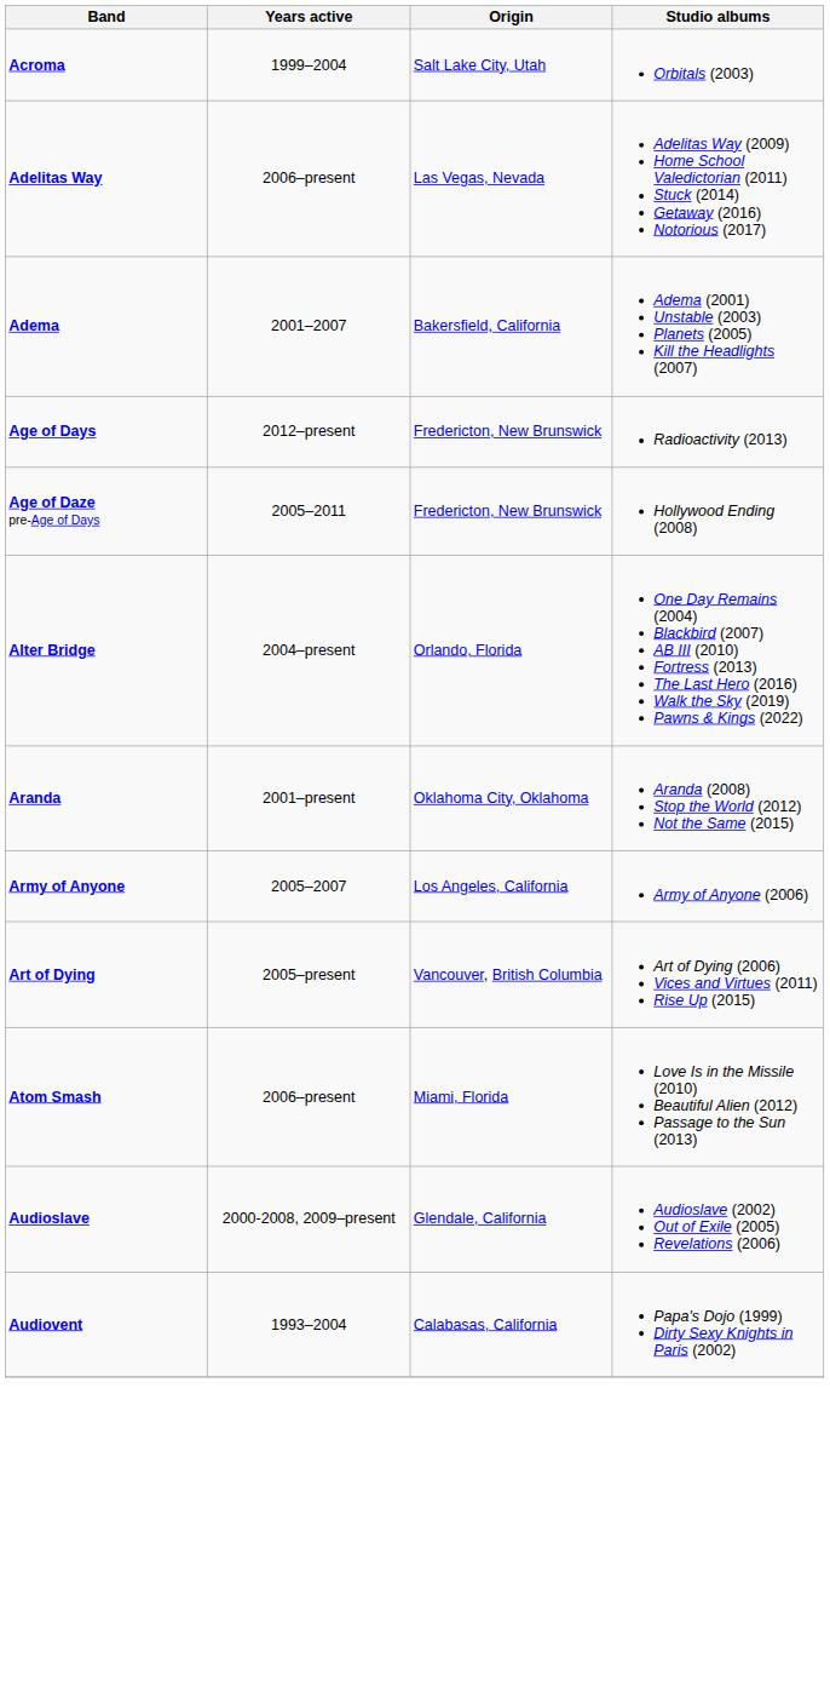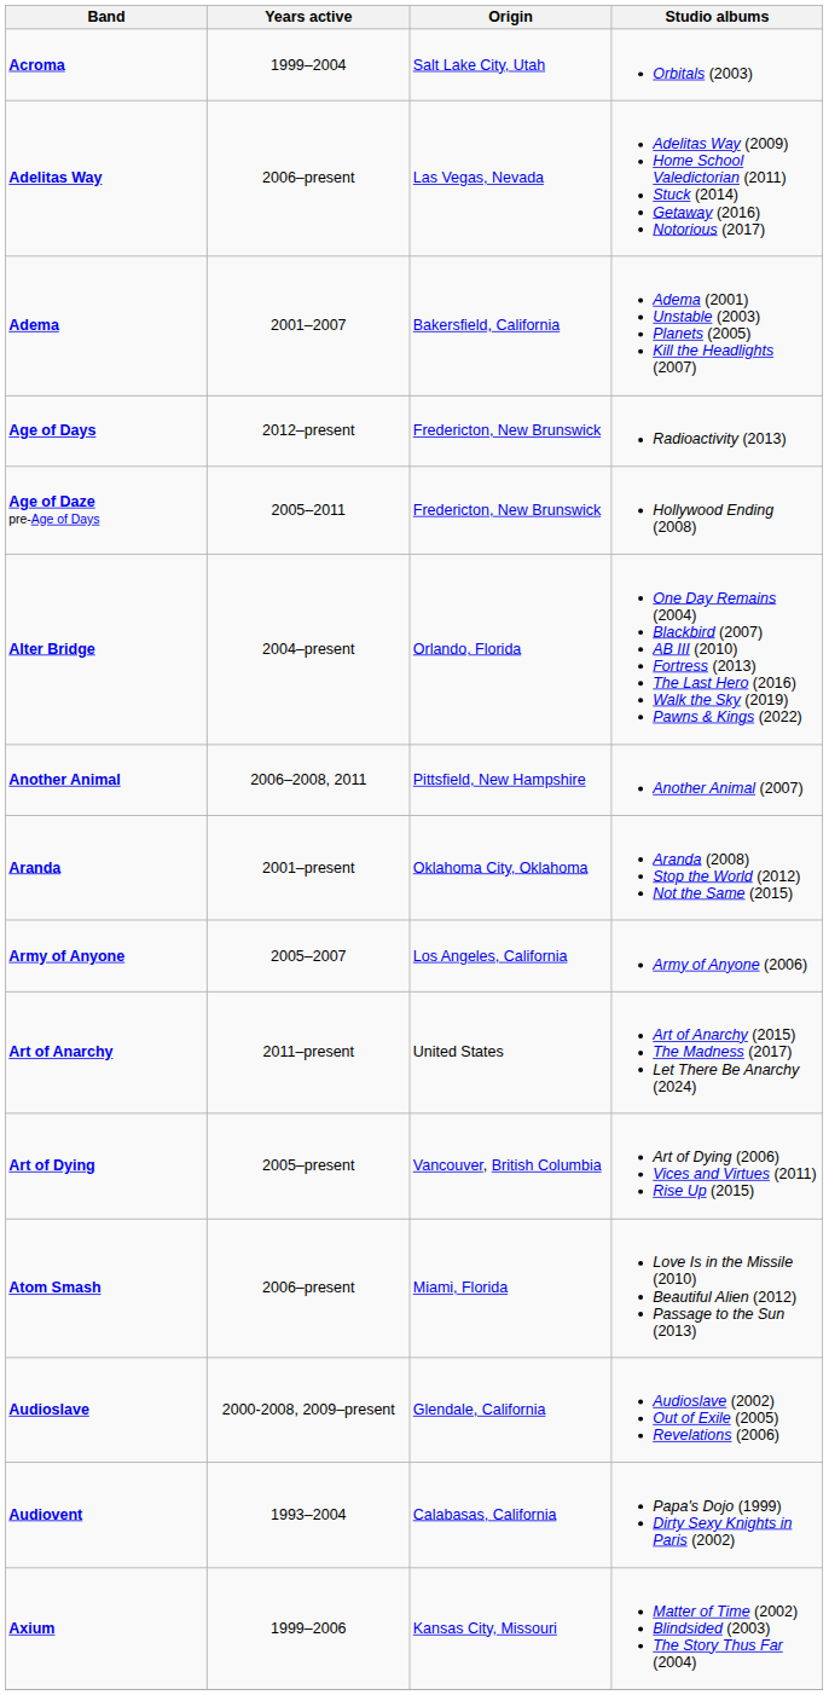+ row: Another Animal | 2006–2008, 2011 | Pittsfield, New Hampshire | Another Animal (2007)
+ row: Art of Anarchy | 2011–present | United States | Art of Anarchy (2015) The Madness (2017) Let There Be Anarchy (2024)
+ row: Axium | 1999–2006 | Kansas City, Missouri | Matter of Time (2002) Blindsided (2003) The Story Thus Far (2004)
